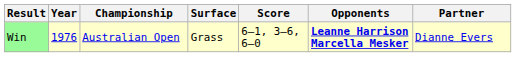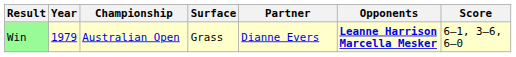columns swapped: Partner <-> Score
Win | Year: 1976 -> 1979
